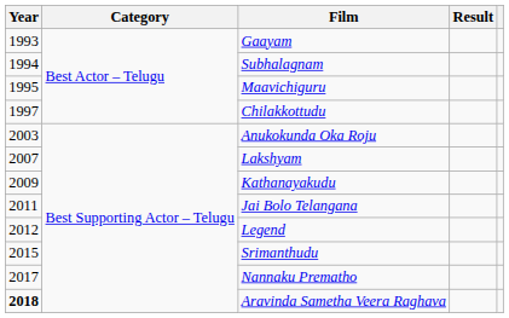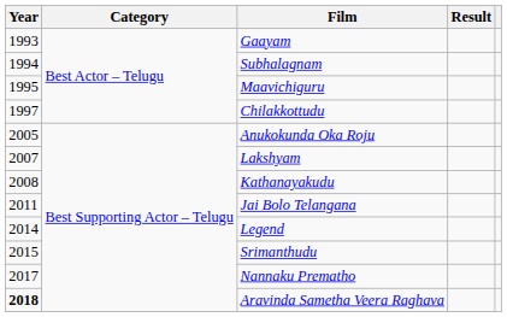Anukokunda Oka Roju | Year: 2003 -> 2005
Kathanayakudu | Year: 2009 -> 2008
Legend | Year: 2012 -> 2014
